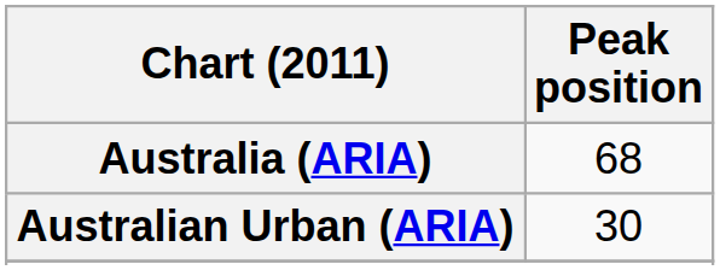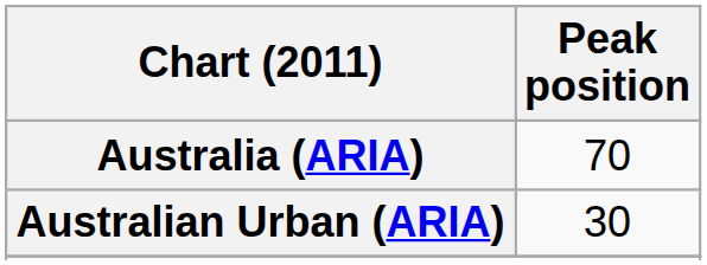Australia (ARIA) | Peak position: 68 -> 70
